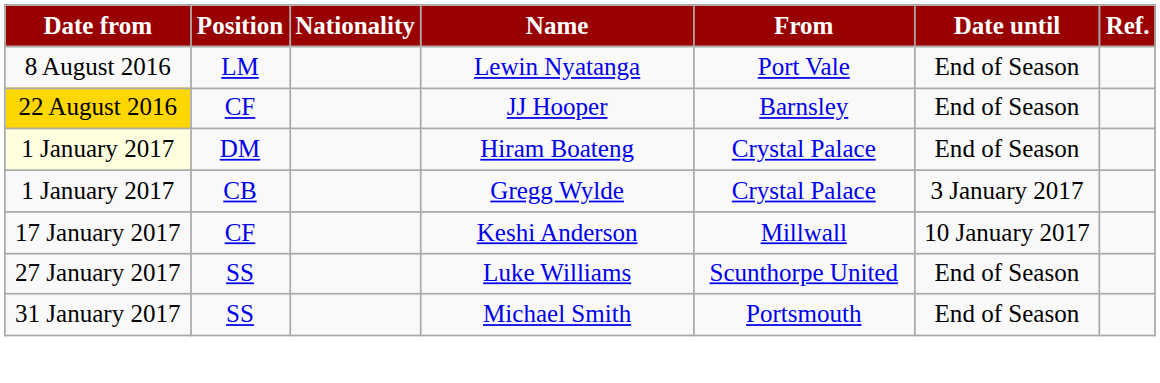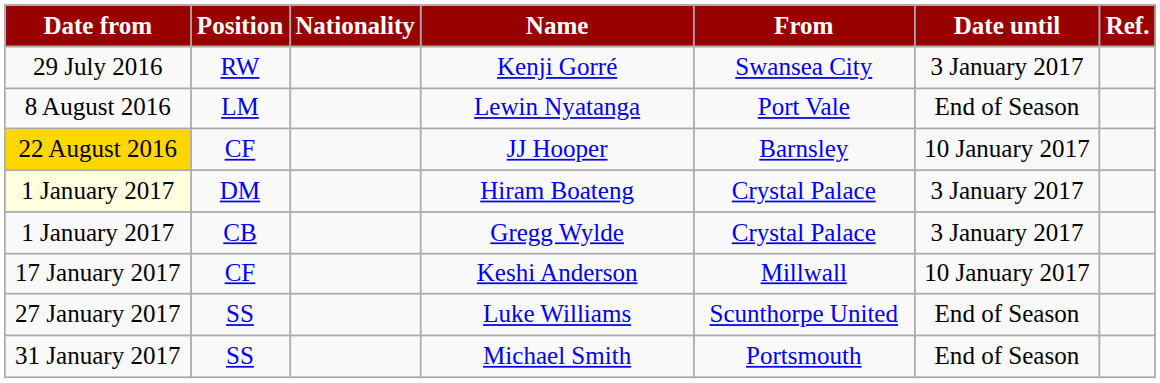+ row: 29 July 2016 | RW | Kenji Gorré | Swansea City | 3 January 2017
JJ Hooper | Date until: End of Season -> 10 January 2017
Hiram Boateng | Date until: End of Season -> 3 January 2017
